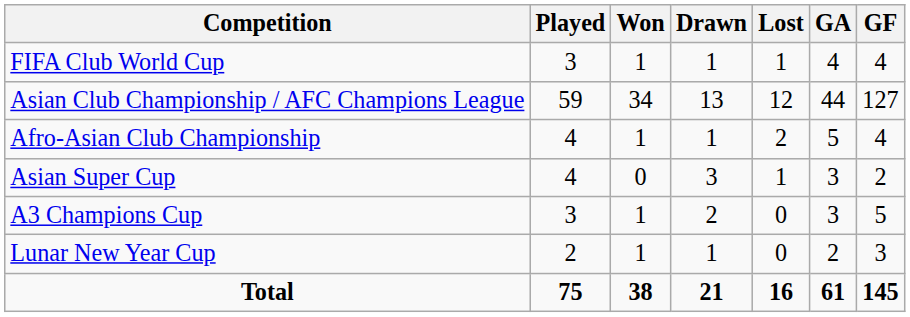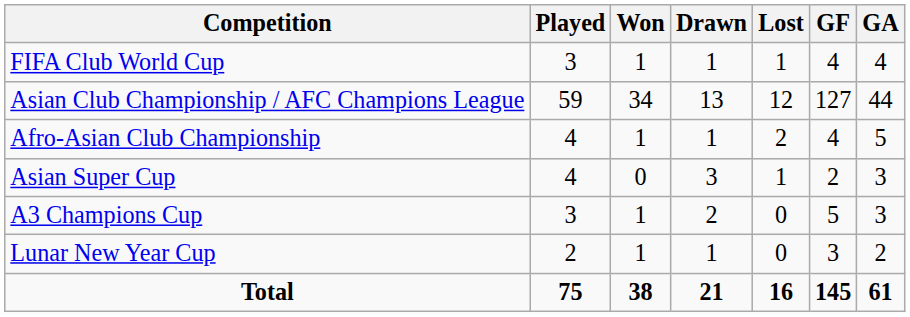columns swapped: GF <-> GA
